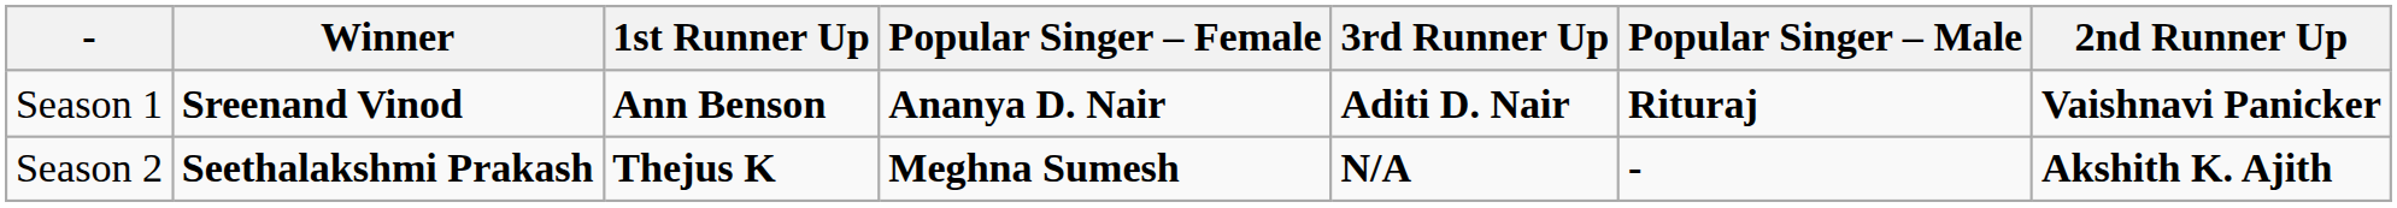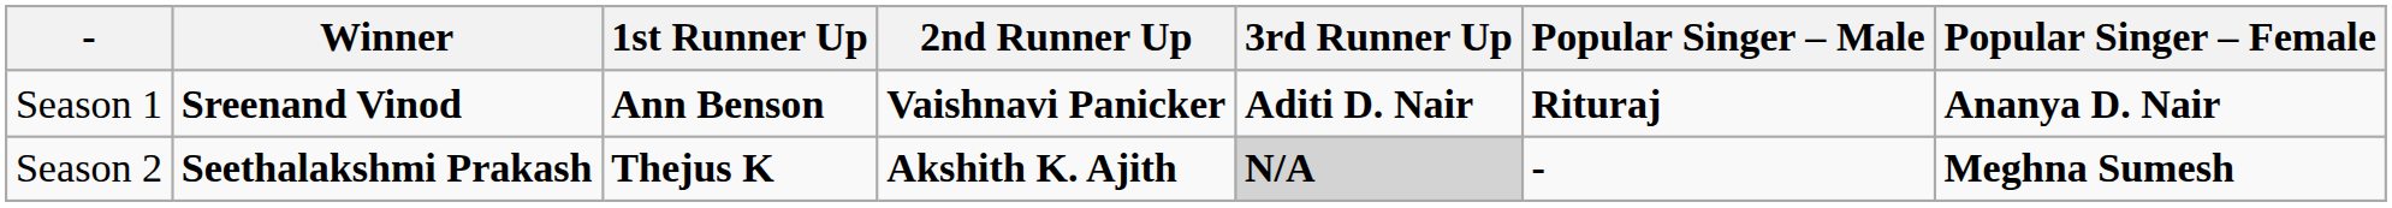columns swapped: 2nd Runner Up <-> Popular Singer – Female
Season 2 | 3rd Runner Up: no background -> lightgrey background
